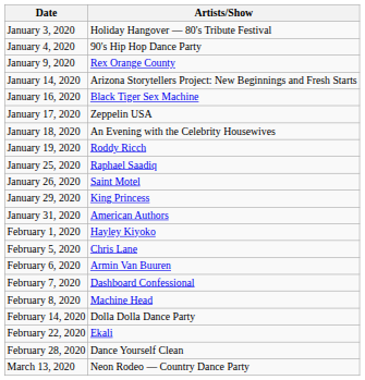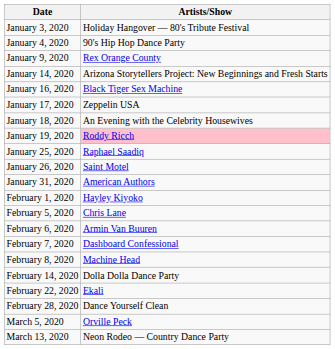January 19, 2020 | Artists/Show: no background -> pink background
- row: January 29, 2020 | King Princess
+ row: March 5, 2020 | Orville Peck
